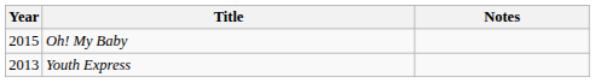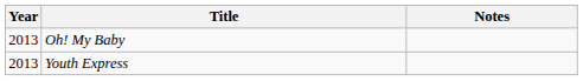Oh! My Baby | Year: 2015 -> 2013
